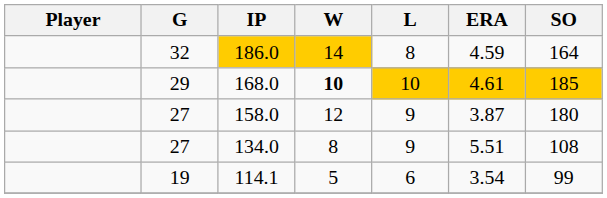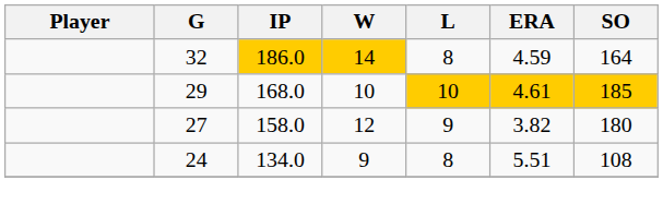168.0 | W: bold -> normal
158.0 | ERA: 3.87 -> 3.82
134.0 | G: 27 -> 24
134.0 | W: 8 -> 9
134.0 | L: 9 -> 8
- row: 19 | 114.1 | 5 | 6 | 3.54 | 99
